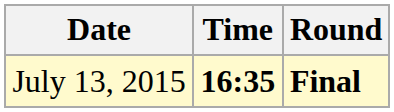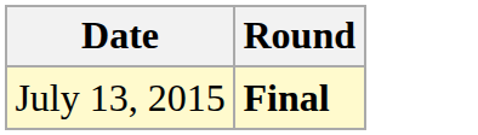- column: Time | 16:35
